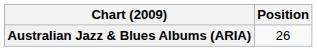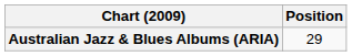Australian Jazz & Blues Albums (ARIA) | Position: 26 -> 29
